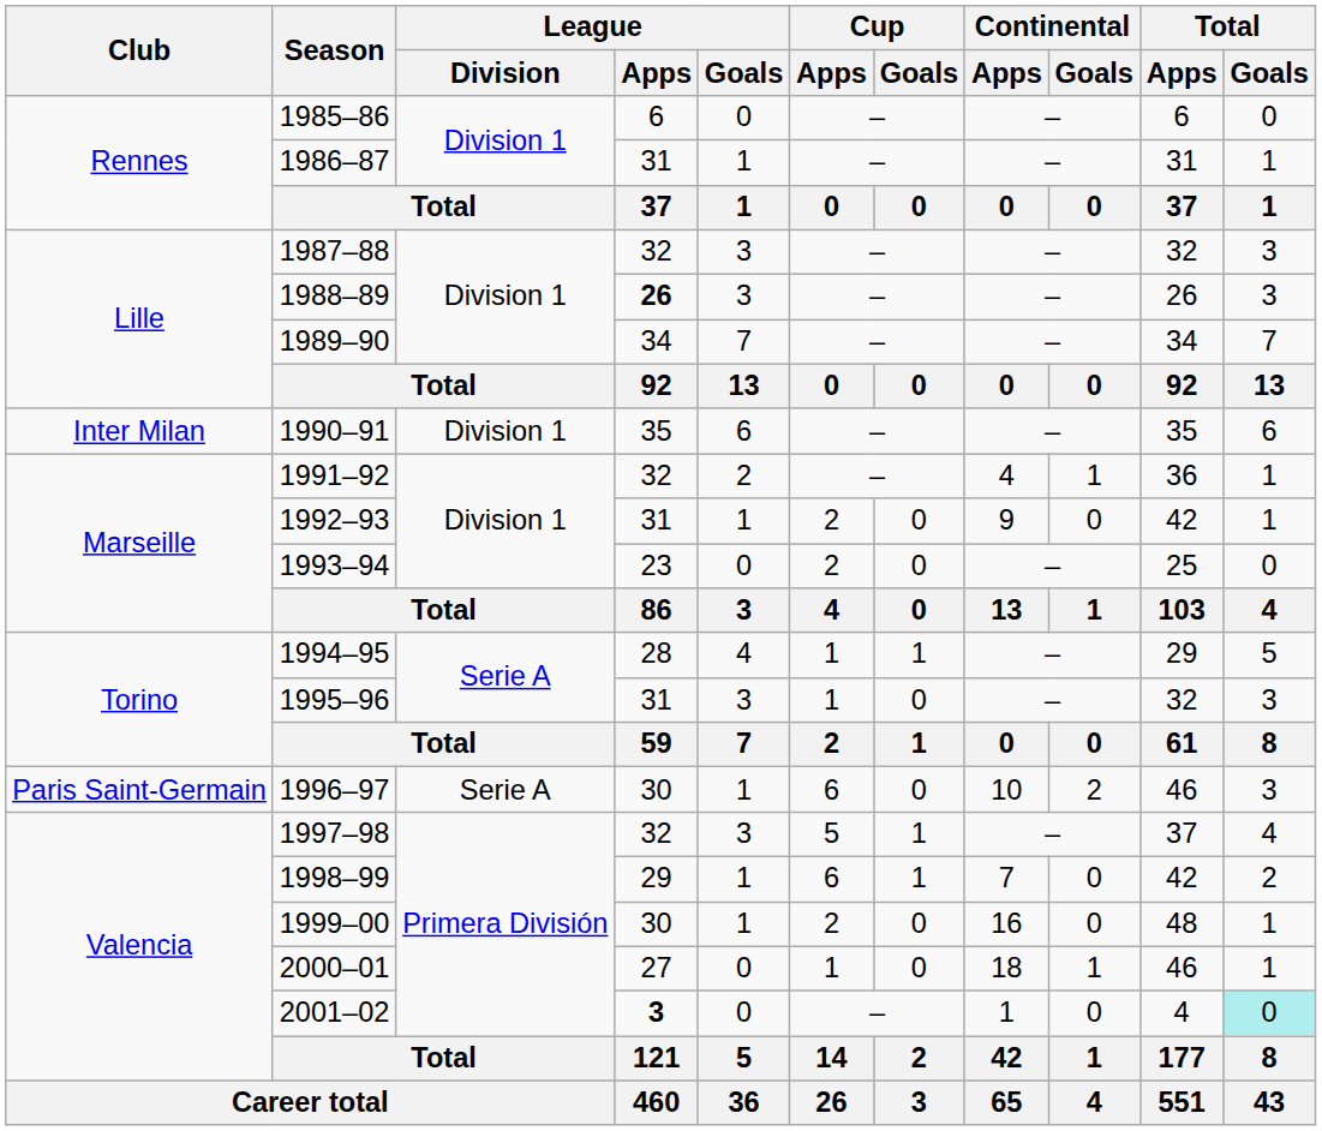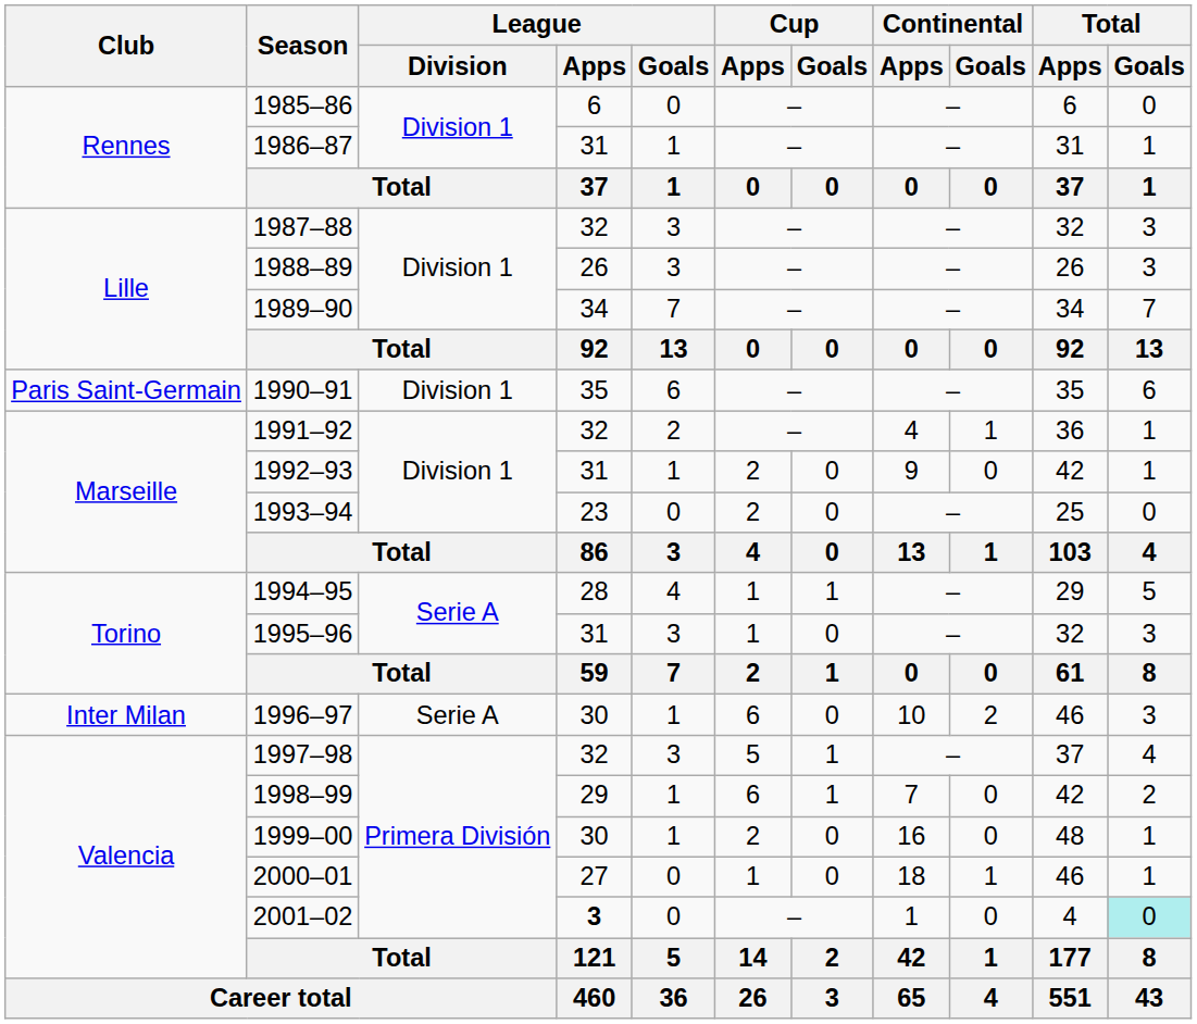1988–89 | League / Apps: bold -> normal
1990–91 | Club: Inter Milan -> Paris Saint-Germain
1996–97 | Club: Paris Saint-Germain -> Inter Milan
